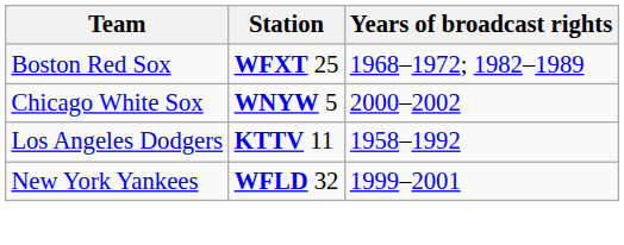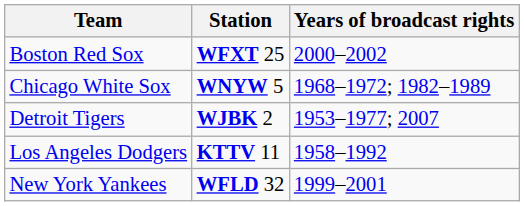Boston Red Sox | Years of broadcast rights: 1968–1972; 1982–1989 -> 2000–2002
Chicago White Sox | Years of broadcast rights: 2000–2002 -> 1968–1972; 1982–1989
+ row: Detroit Tigers | WJBK 2 | 1953–1977; 2007
